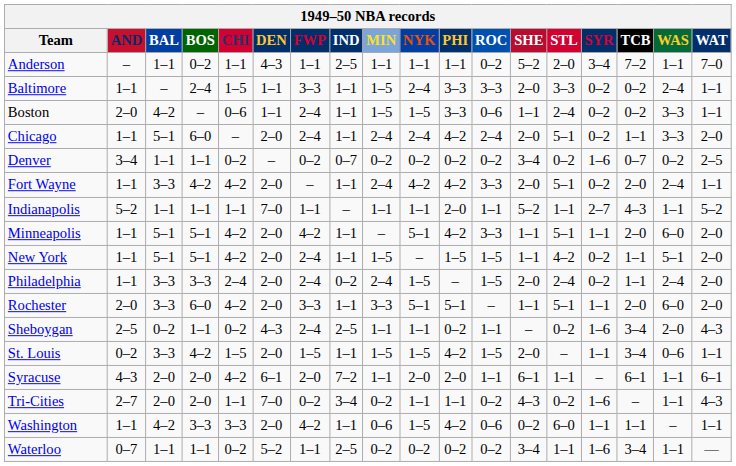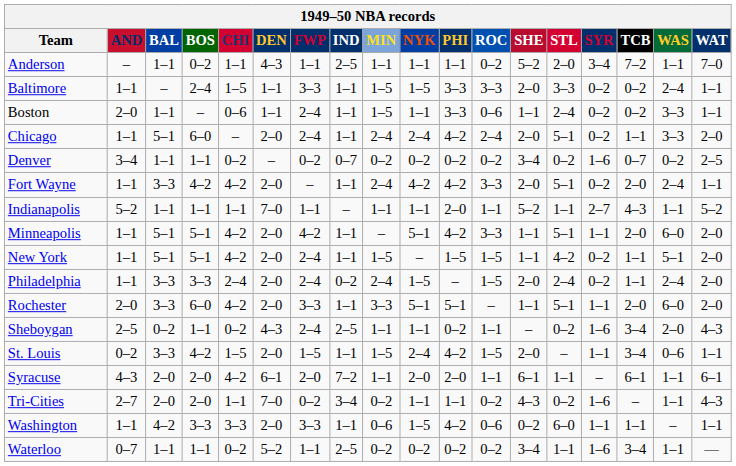Baltimore | NYK: 2–4 -> 1–5
Boston | BAL: 4–2 -> 1–1
Boston | NYK: 1–5 -> 1–1
St. Louis | NYK: 1–5 -> 2–4
Washington | FWP: 4–2 -> 3–3
